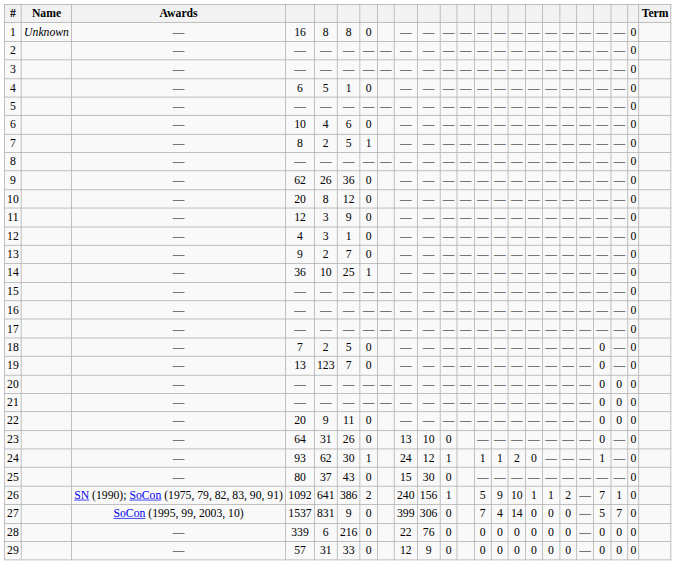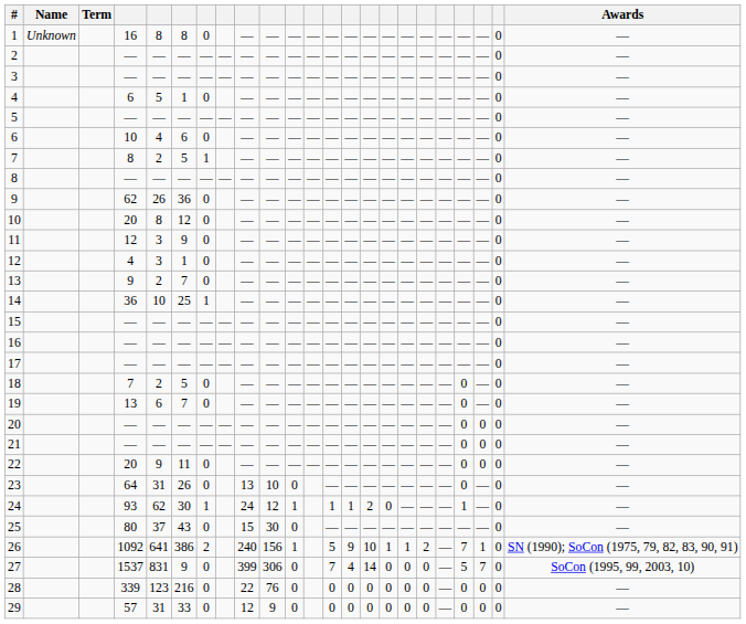columns swapped: Term <-> Awards
19 | column 5: 123 -> 6
28 | column 5: 6 -> 123
